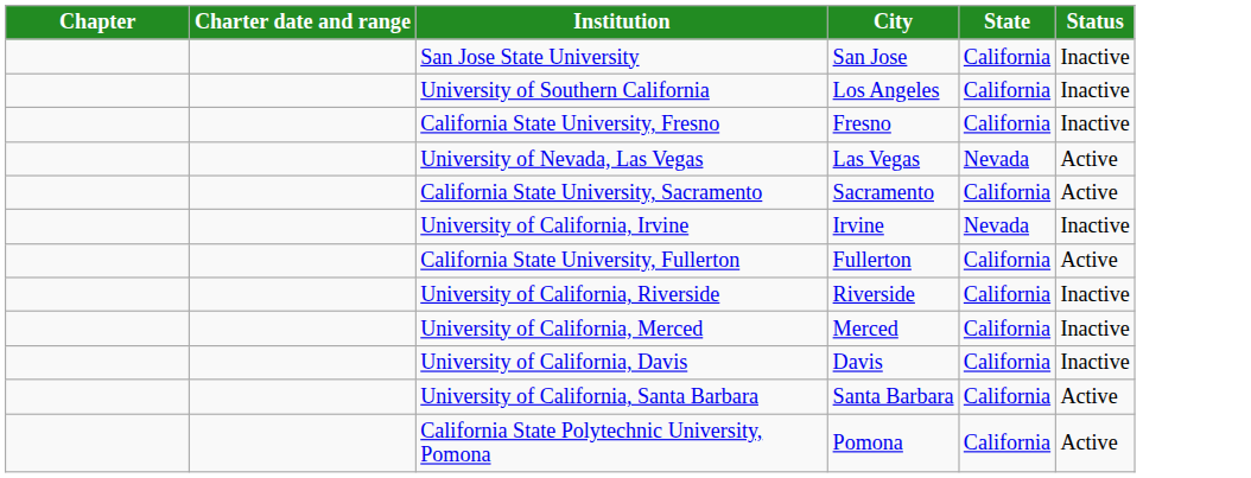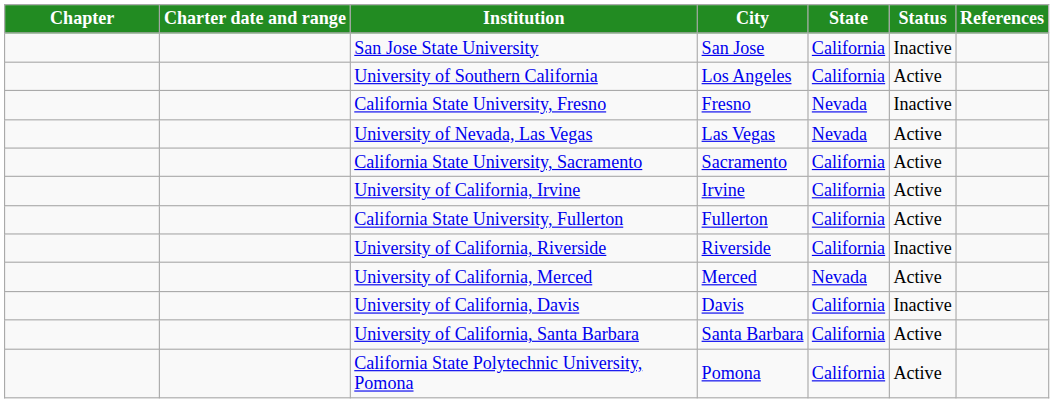+ column: References
University of Southern California | Status: Inactive -> Active
California State University, Fresno | State: California -> Nevada
University of California, Irvine | State: Nevada -> California
University of California, Irvine | Status: Inactive -> Active
University of California, Merced | State: California -> Nevada
University of California, Merced | Status: Inactive -> Active
